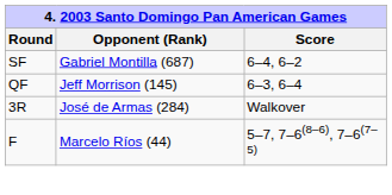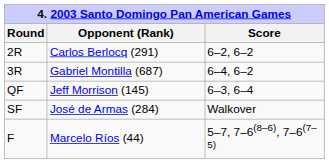+ row: 2R | Carlos Berlocq (291) | 6–2, 6–2
Gabriel Montilla (687) | Round: SF -> 3R
José de Armas (284) | Round: 3R -> SF
